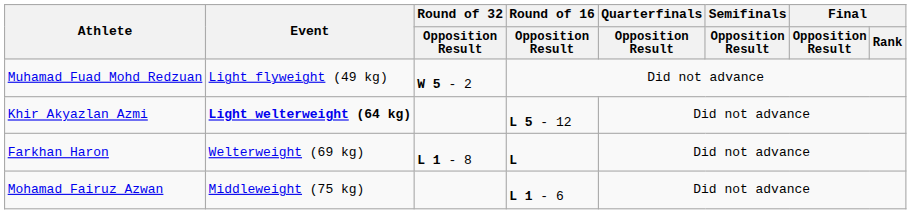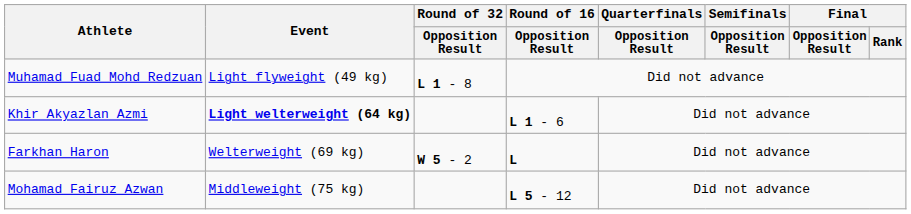Muhamad Fuad Mohd Redzuan | Round of 32 / Opposition Result: W 5 - 2 -> L 1 - 8
Khir Akyazlan Azmi | Round of 16 / Opposition Result: L 5 - 12 -> L 1 - 6
Farkhan Haron | Round of 32 / Opposition Result: L 1 - 8 -> W 5 - 2
Mohamad Fairuz Azwan | Round of 16 / Opposition Result: L 1 - 6 -> L 5 - 12
